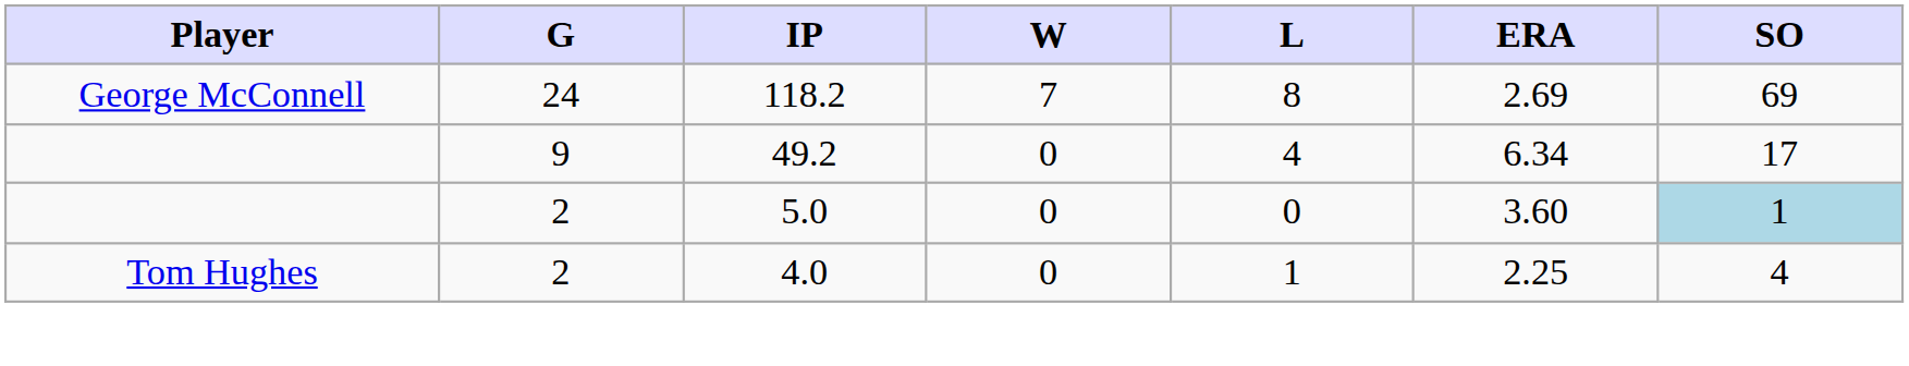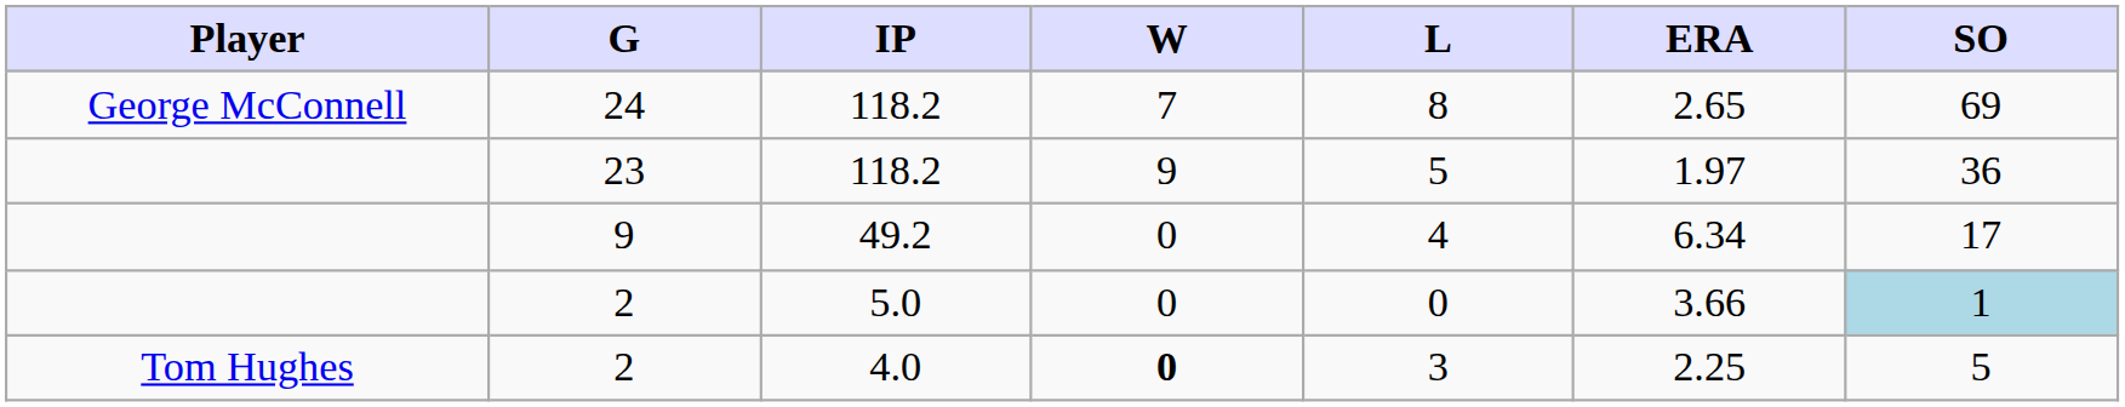24 | ERA: 2.69 -> 2.65
+ row: 23 | 118.2 | 9 | 5 | 1.97 | 36
2 / 5.0 | ERA: 3.60 -> 3.66
2 / 4.0 | W: normal -> bold
2 / 4.0 | L: 1 -> 3
2 / 4.0 | SO: 4 -> 5
